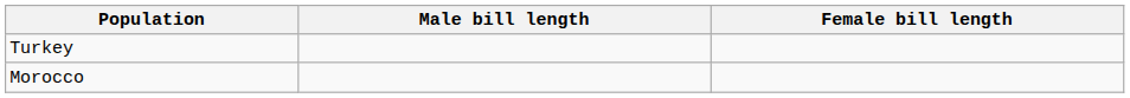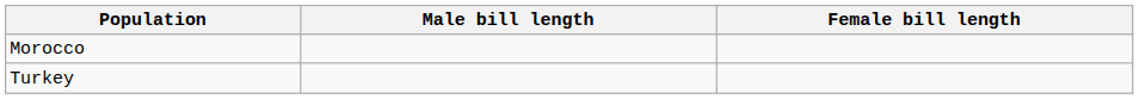rows swapped: Morocco <-> Turkey
